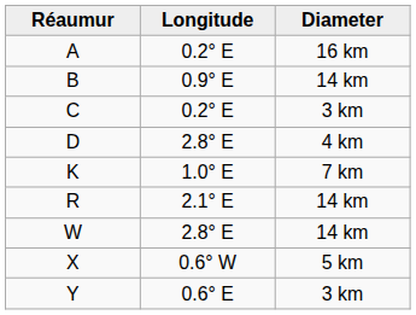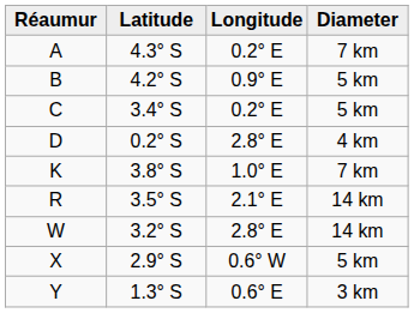+ column: Latitude | 4.3° S | 4.2° S | 3.4° S | 0.2° S | 3.8° S | 3.5° S | 3.2° S | 2.9° S | 1.3° S
A | Diameter: 16 km -> 7 km
B | Diameter: 14 km -> 5 km
C | Diameter: 3 km -> 5 km
